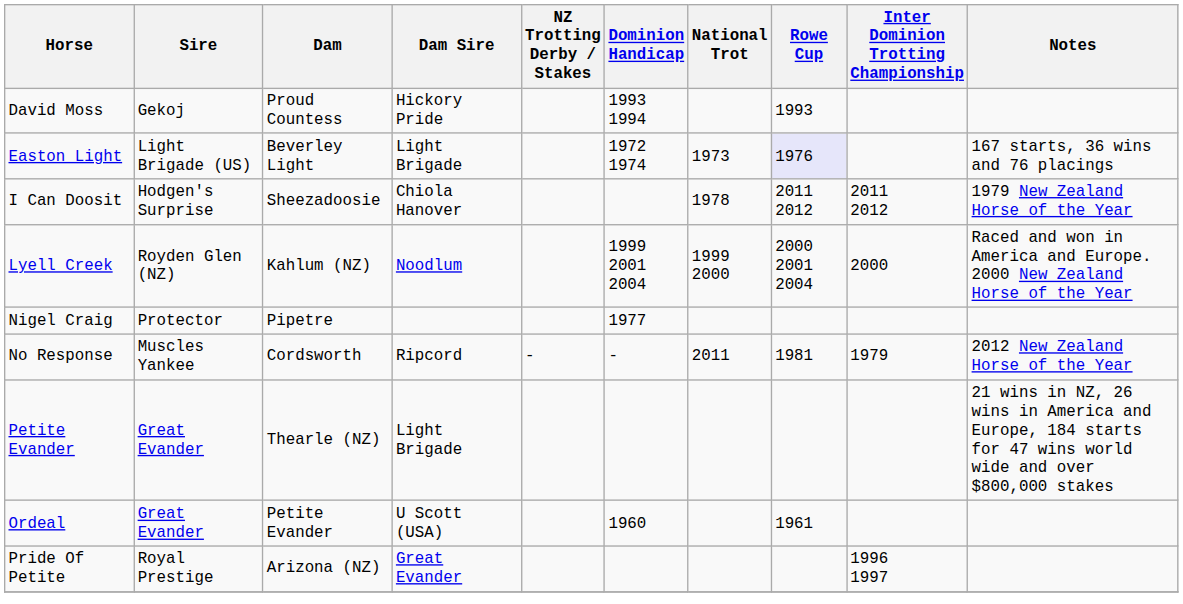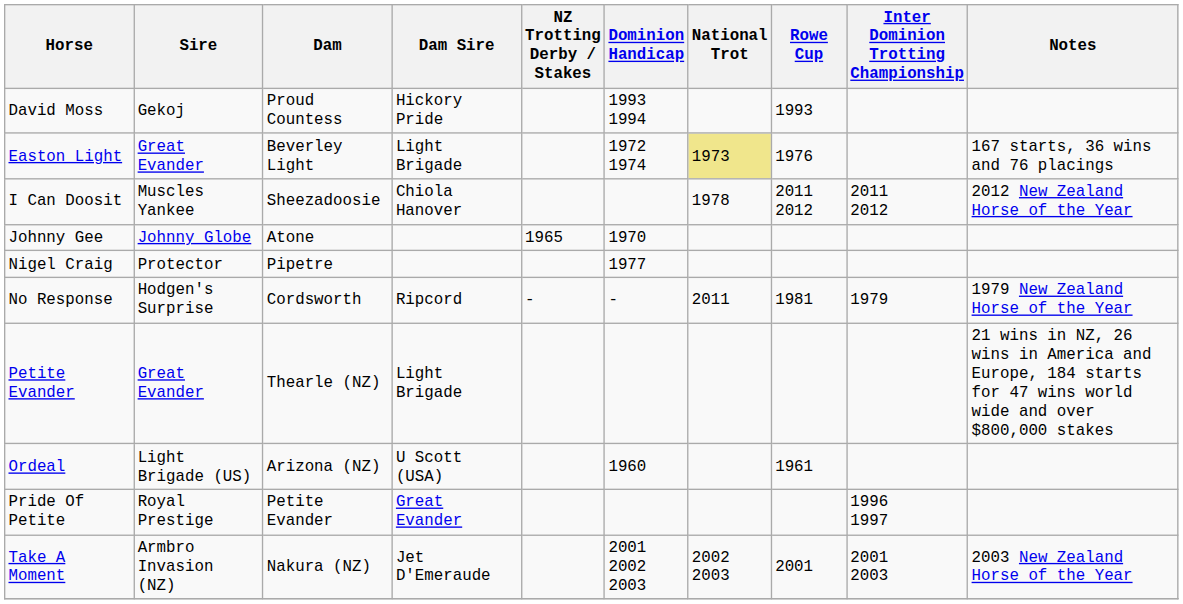Easton Light | Sire: Light Brigade (US) -> Great Evander
Easton Light | National Trot: no background -> khaki background
Easton Light | Rowe Cup: lavender background -> no background
I Can Doosit | Sire: Hodgen's Surprise -> Muscles Yankee
I Can Doosit | Notes: 1979 New Zealand Horse of the Year -> 2012 New Zealand Horse of the Year
+ row: Johnny Gee | Johnny Globe | Atone | 1965 | 1970
- row: Lyell Creek | Royden Glen (NZ) | Kahlum (NZ) | Noodlum | 1999 2001 2004 | 1999 2000 | 2000 2001 2004 | 2000 | Raced and won in America and Europe. 2000 New Zealand Horse of the Year
No Response | Sire: Muscles Yankee -> Hodgen's Surprise
No Response | Notes: 2012 New Zealand Horse of the Year -> 1979 New Zealand Horse of the Year
Ordeal | Sire: Great Evander -> Light Brigade (US)
Ordeal | Dam: Petite Evander -> Arizona (NZ)
Pride Of Petite | Dam: Arizona (NZ) -> Petite Evander
+ row: Take A Moment | Armbro Invasion (NZ) | Nakura (NZ) | Jet D'Emeraude | 2001 2002 2003 | 2002 2003 | 2001 | 2001 2003 | 2003 New Zealand Horse of the Year
